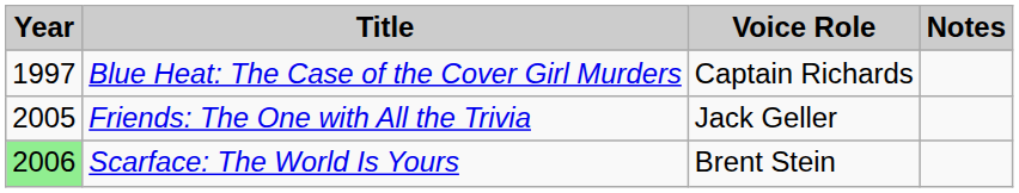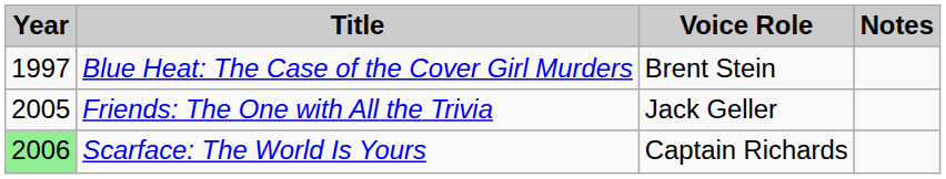Blue Heat: The Case of the Cover Girl Murders | Voice Role: Captain Richards -> Brent Stein
Scarface: The World Is Yours | Voice Role: Brent Stein -> Captain Richards
